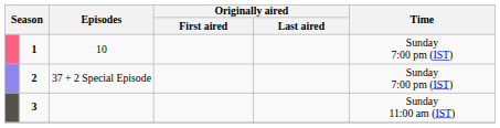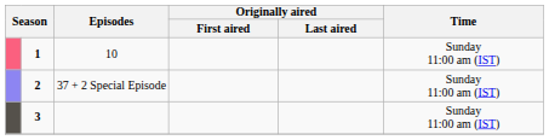1 | Time: Sunday 7:00 pm (IST) -> Sunday 11:00 am (IST)
2 | Time: Sunday 7:00 pm (IST) -> Sunday 11:00 am (IST)
